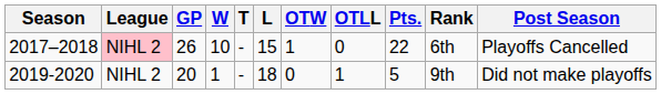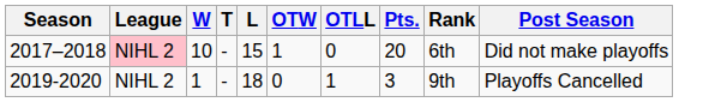- column: GP | 26 | 20
2017–2018 | Pts.: 22 -> 20
2017–2018 | Post Season: Playoffs Cancelled -> Did not make playoffs
2019-2020 | Pts.: 5 -> 3
2019-2020 | Post Season: Did not make playoffs -> Playoffs Cancelled
